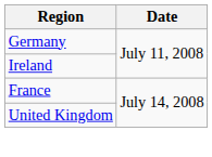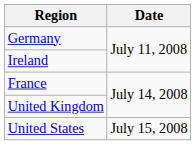+ row: United States | July 15, 2008
